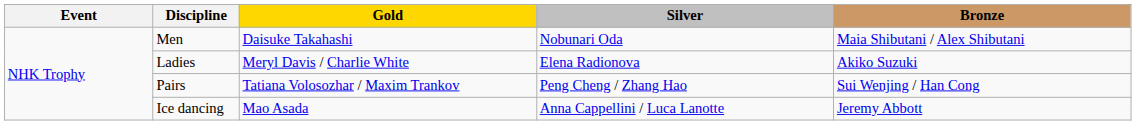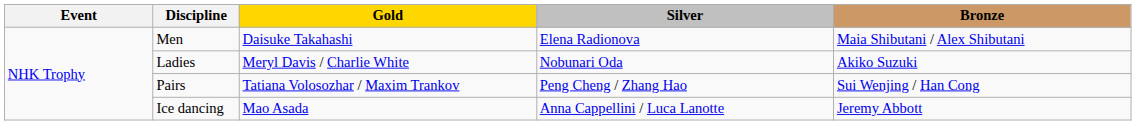Men | Silver: Nobunari Oda -> Elena Radionova
Ladies | Silver: Elena Radionova -> Nobunari Oda
